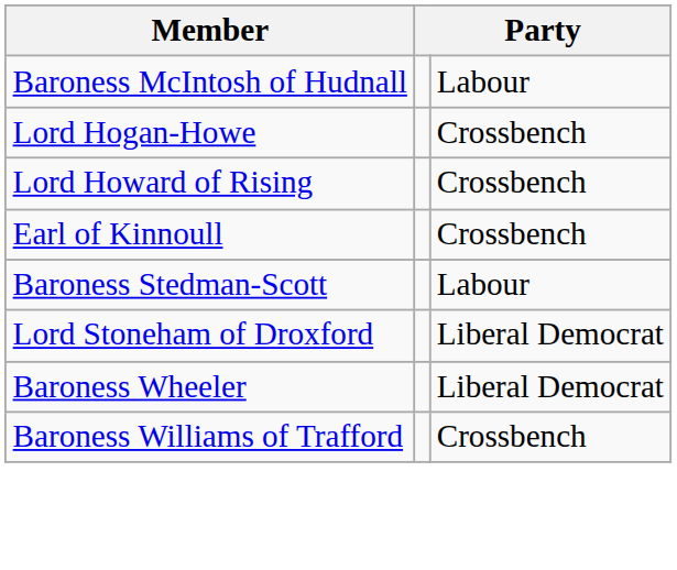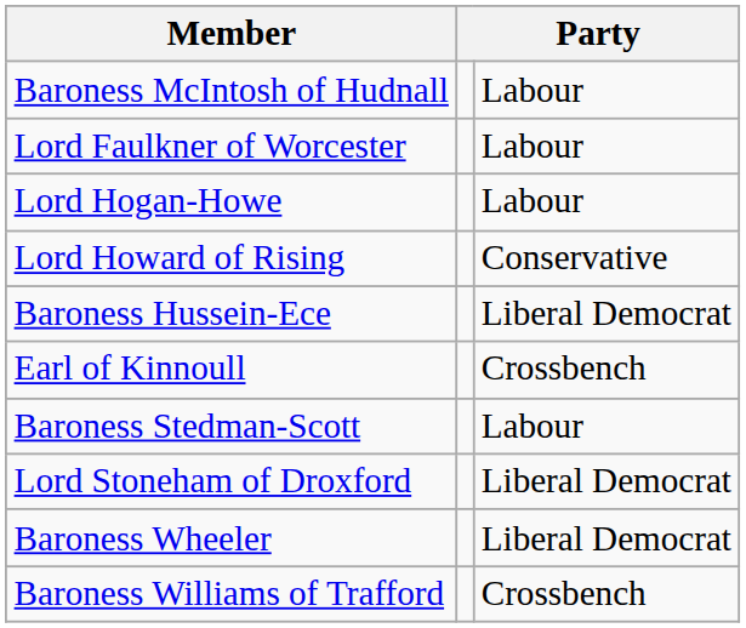+ row: Lord Faulkner of Worcester | Labour
Lord Hogan-Howe | column 3: Crossbench -> Labour
Lord Howard of Rising | column 3: Crossbench -> Conservative
+ row: Baroness Hussein-Ece | Liberal Democrat
